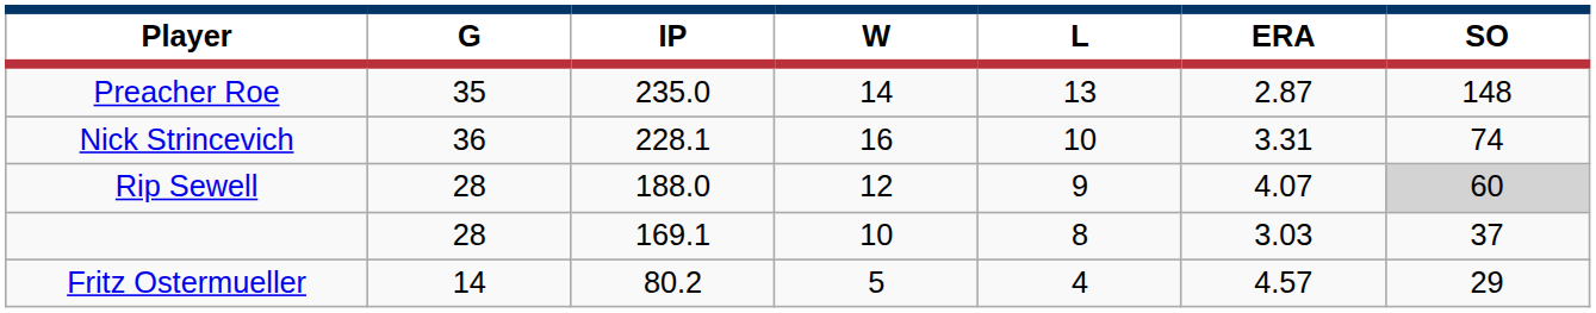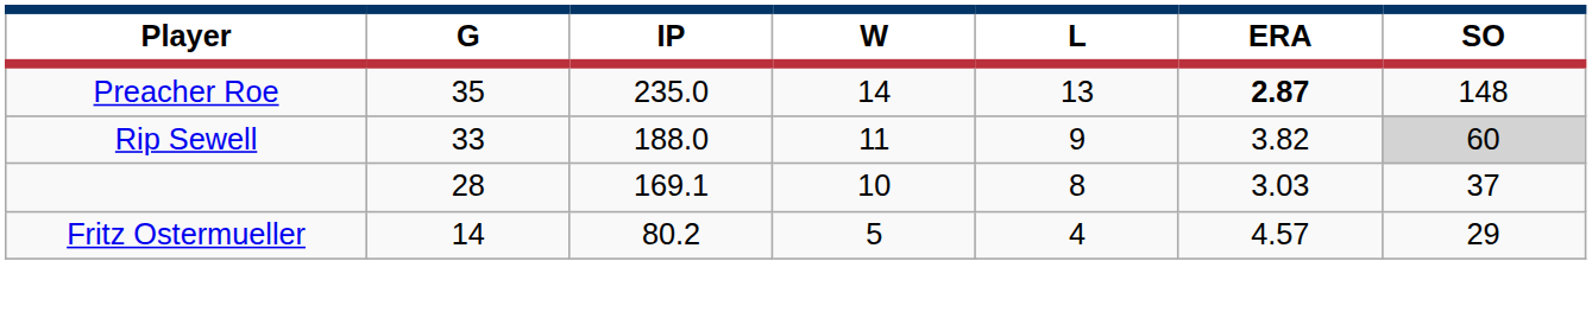Preacher Roe | ERA: normal -> bold
- row: Nick Strincevich | 36 | 228.1 | 16 | 10 | 3.31 | 74
Rip Sewell | G: 28 -> 33
Rip Sewell | W: 12 -> 11
Rip Sewell | ERA: 4.07 -> 3.82
